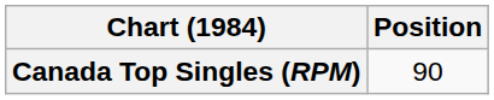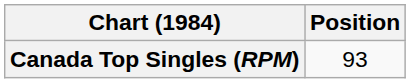Canada Top Singles (RPM) | Position: 90 -> 93
